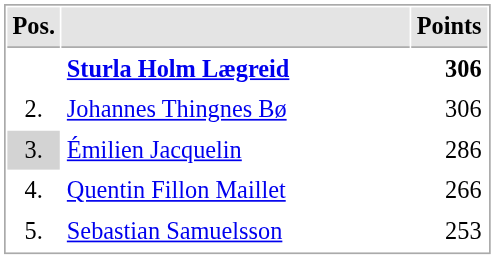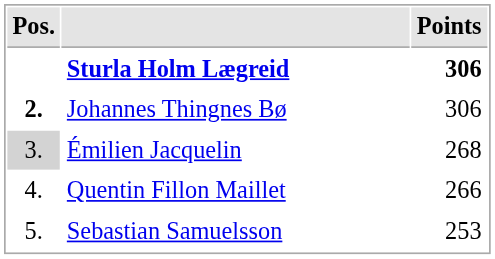Johannes Thingnes Bø | Pos.: normal -> bold
Émilien Jacquelin | Points: 286 -> 268
